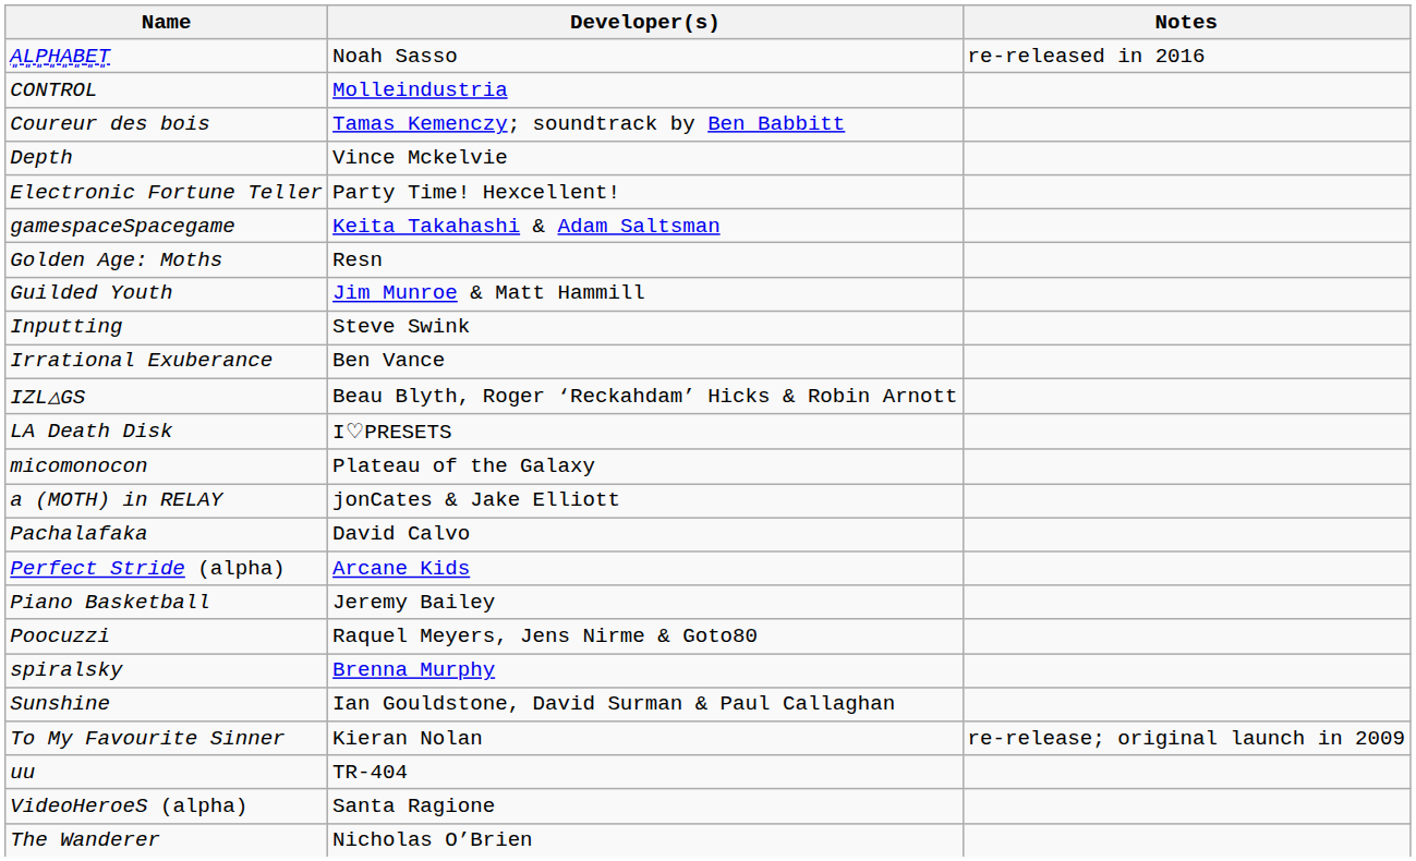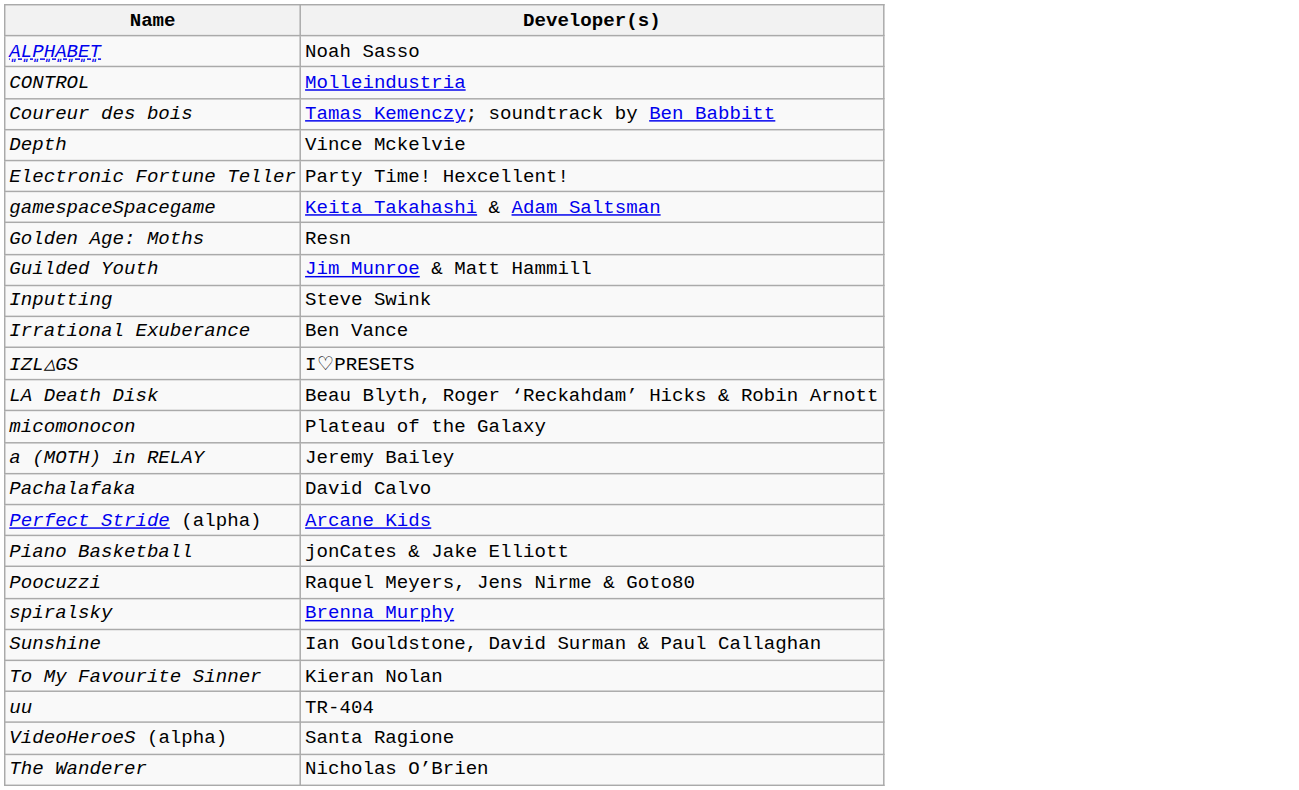- column: Notes | re-released in 2016 | re-release; original launch in 2009
IZL△GS | Developer(s): Beau Blyth, Roger ‘Reckahdam’ Hicks & Robin Arnott -> I♡PRESETS
LA Death Disk | Developer(s): I♡PRESETS -> Beau Blyth, Roger ‘Reckahdam’ Hicks & Robin Arnott
a (MOTH) in RELAY | Developer(s): jonCates & Jake Elliott -> Jeremy Bailey
Piano Basketball | Developer(s): Jeremy Bailey -> jonCates & Jake Elliott
